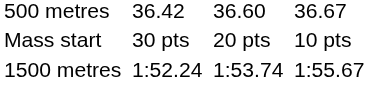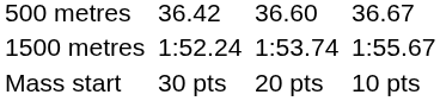rows swapped: 1500 metres <-> Mass start
